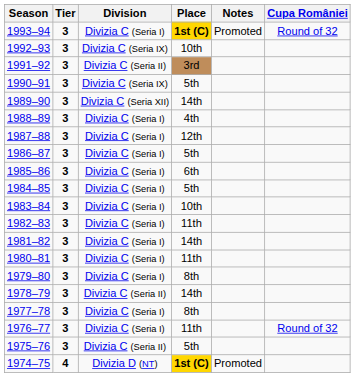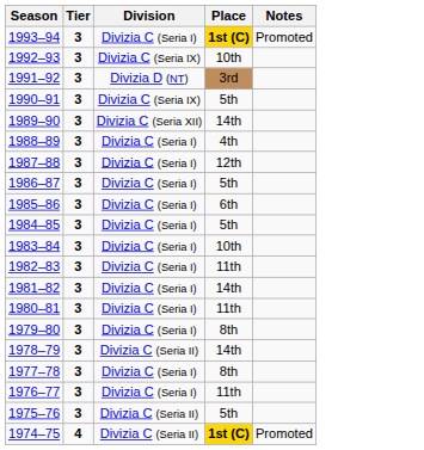- column: Cupa României | Round of 32 | Round of 32
1991–92 | Division: Divizia C (Seria II) -> Divizia D (NT)
1974–75 | Division: Divizia D (NT) -> Divizia C (Seria II)
